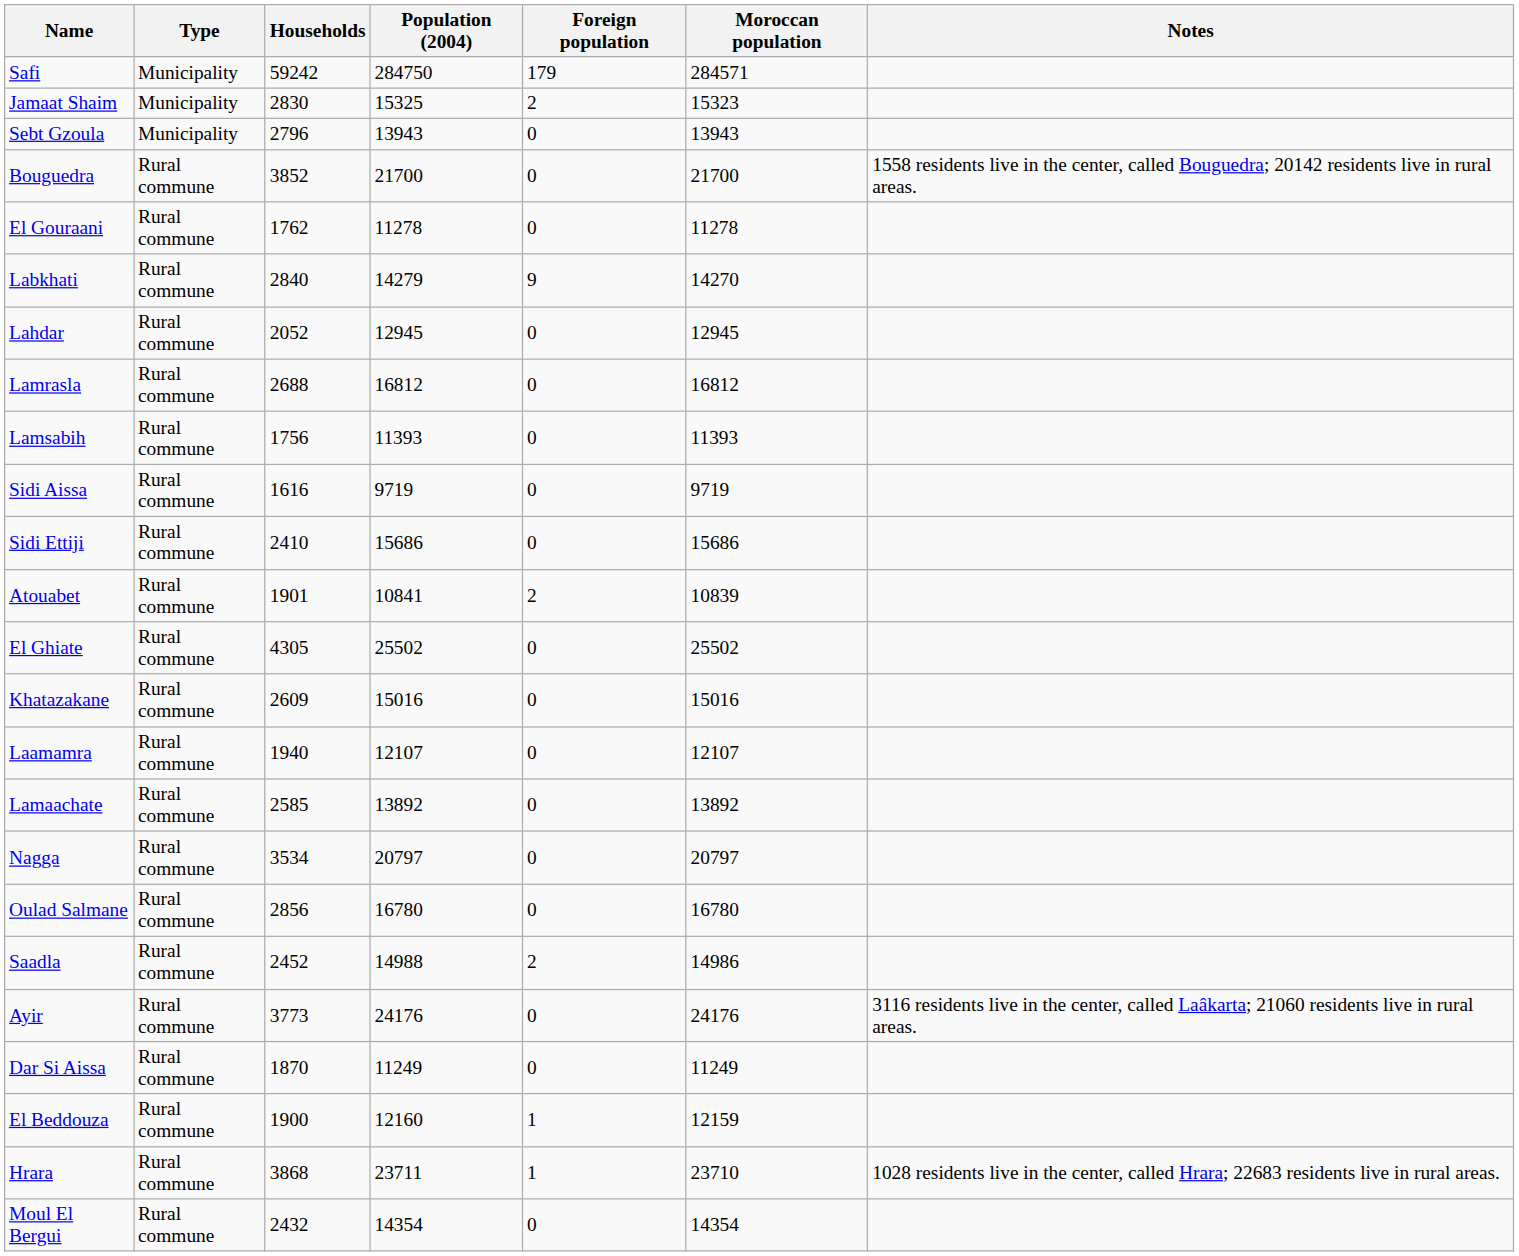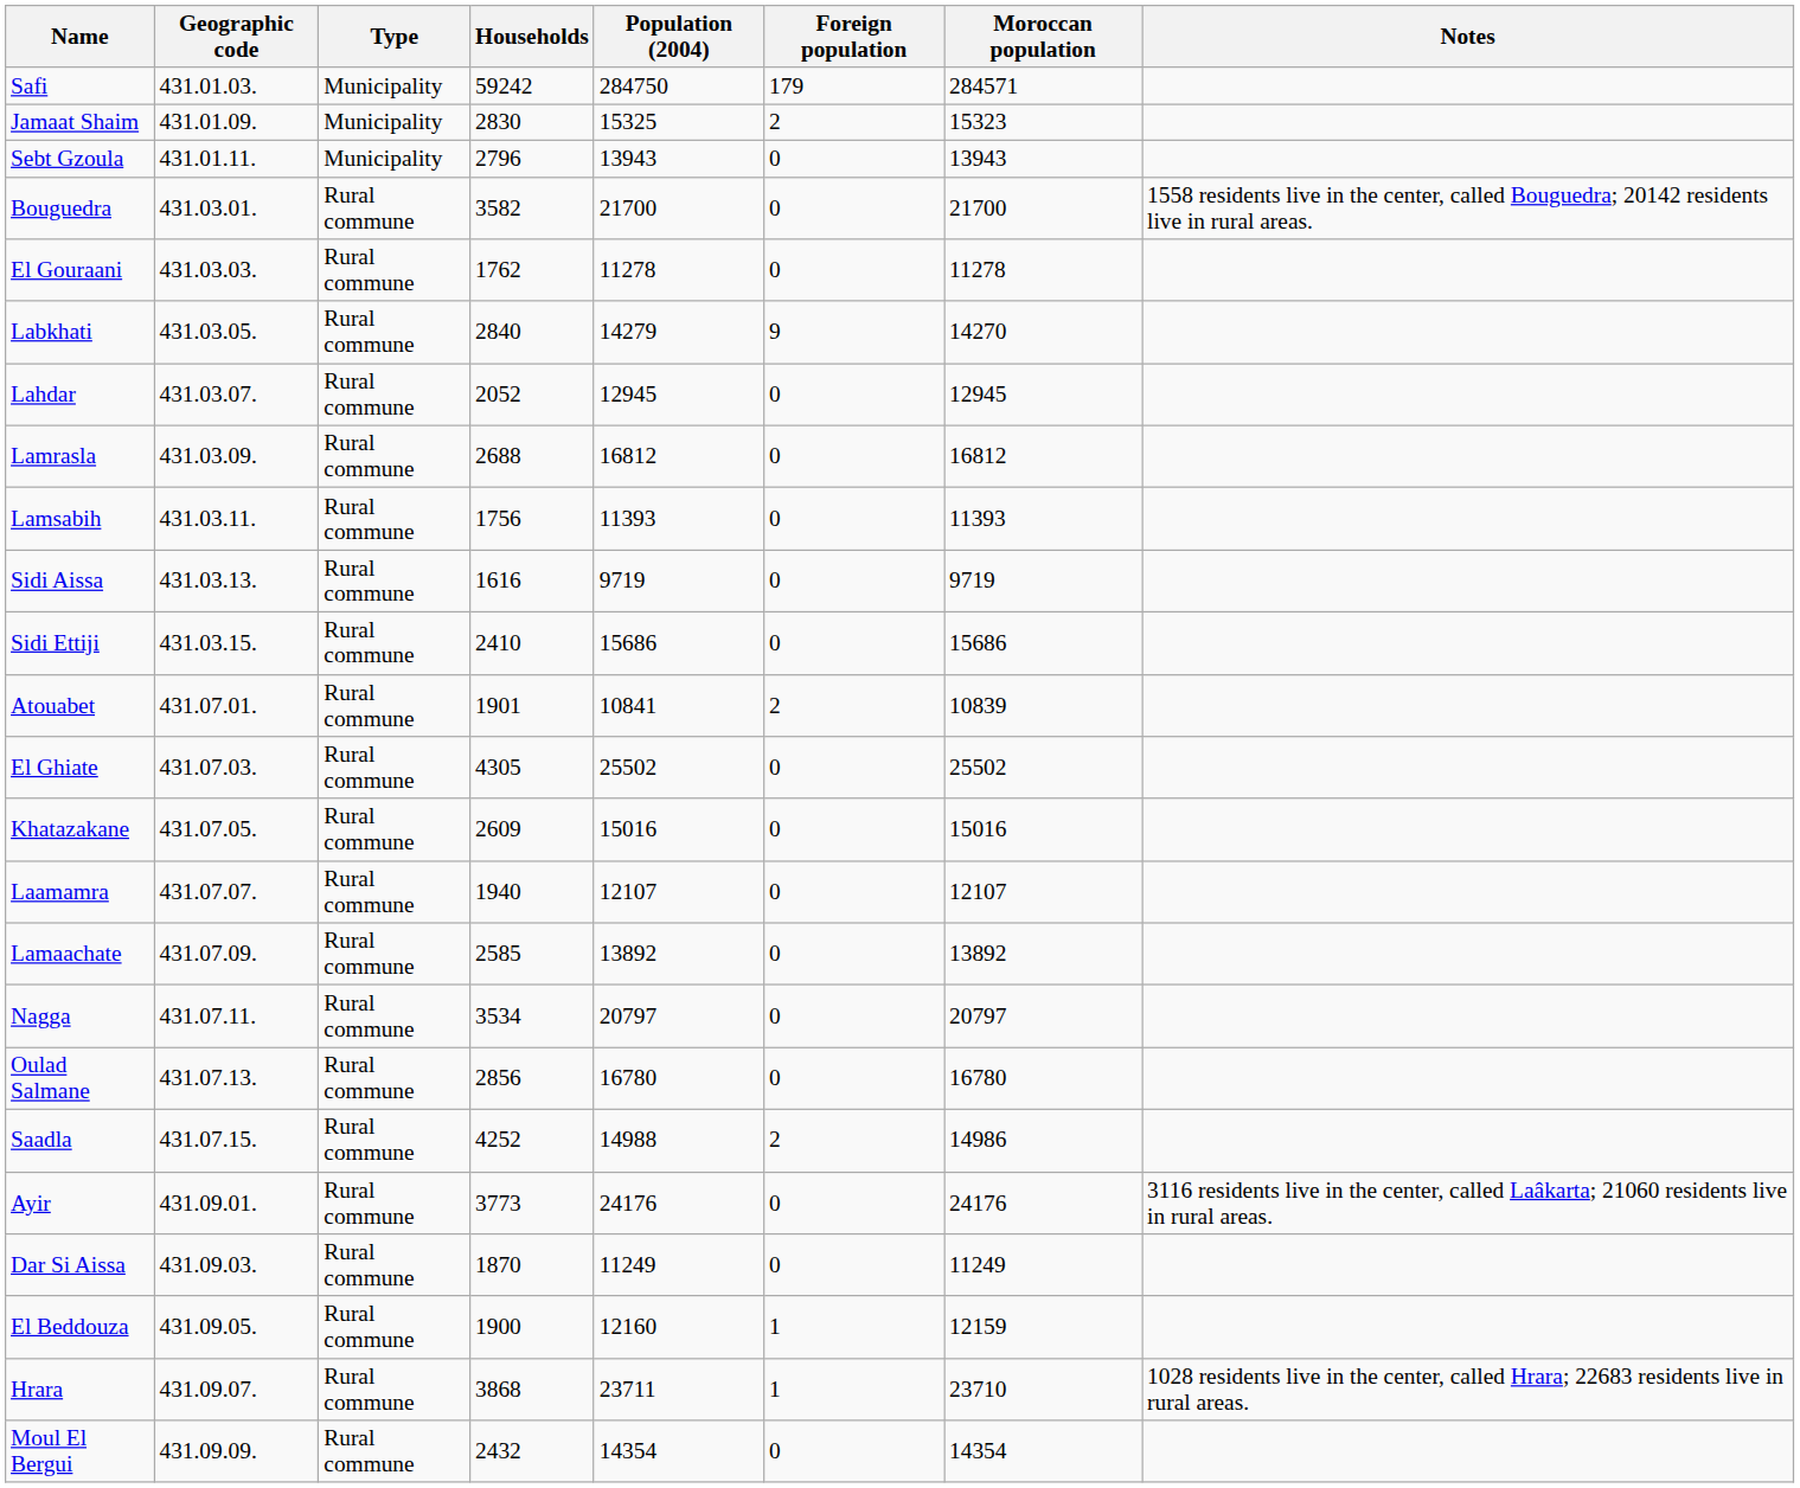+ column: Geographic code | 431.01.03. | 431.01.09. | 431.01.11. | 431.03.01. | 431.03.03. | 431.03.05. | 431.03.07. | 431.03.09. | 431.03.11. | 431.03.13. | 431.03.15. | 431.07.01. | 431.07.03. | 431.07.05. | 431.07.07. | 431.07.09. | 431.07.11. | 431.07.13. | 431.07.15. | 431.09.01. | 431.09.03. | 431.09.05. | 431.09.07. | 431.09.09.
Bouguedra | Households: 3852 -> 3582
Saadla | Households: 2452 -> 4252
